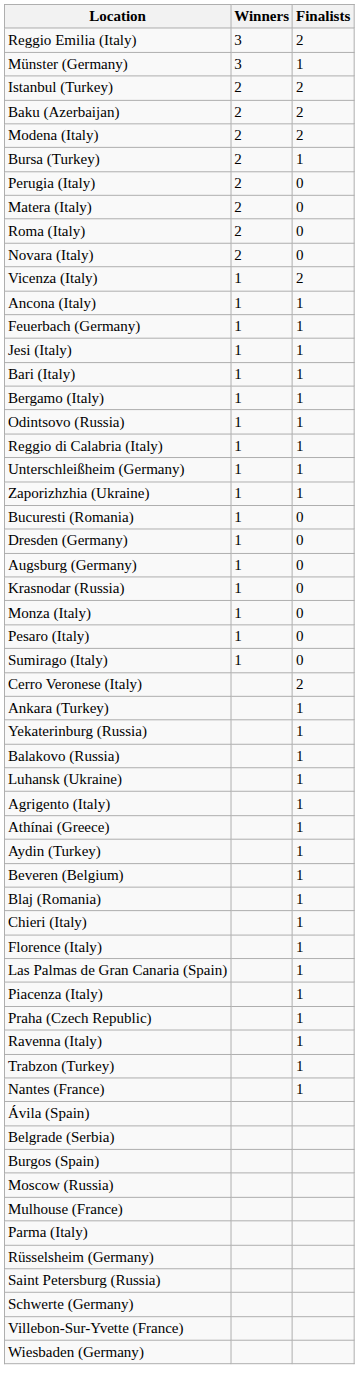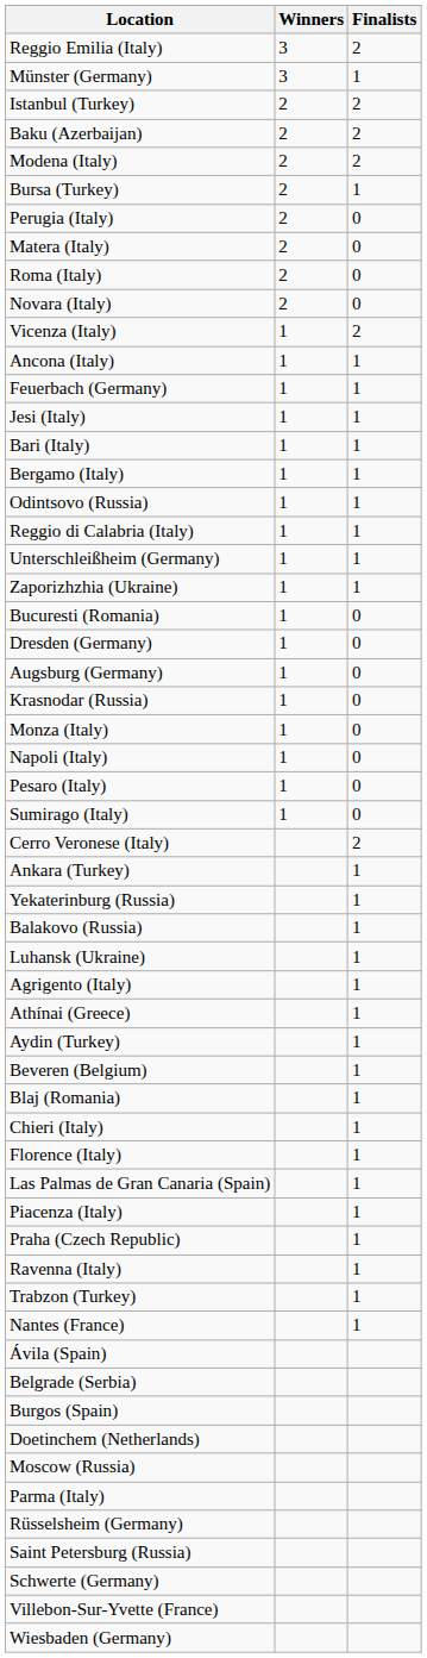+ row: Napoli (Italy) | 1 | 0
+ row: Doetinchem (Netherlands)
- row: Mulhouse (France)
